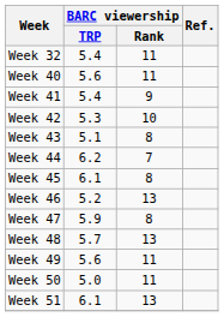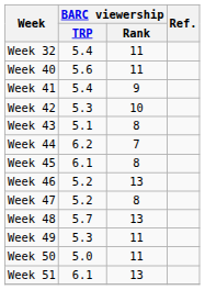Week 47 | BARC viewership / TRP: 5.9 -> 5.2
Week 49 | BARC viewership / TRP: 5.6 -> 5.3
